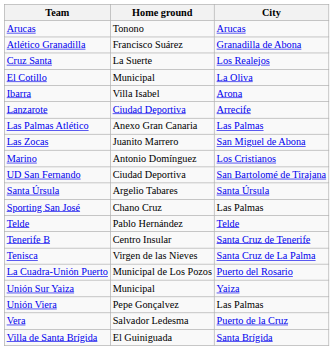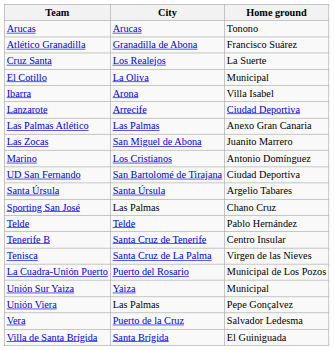columns swapped: City <-> Home ground
